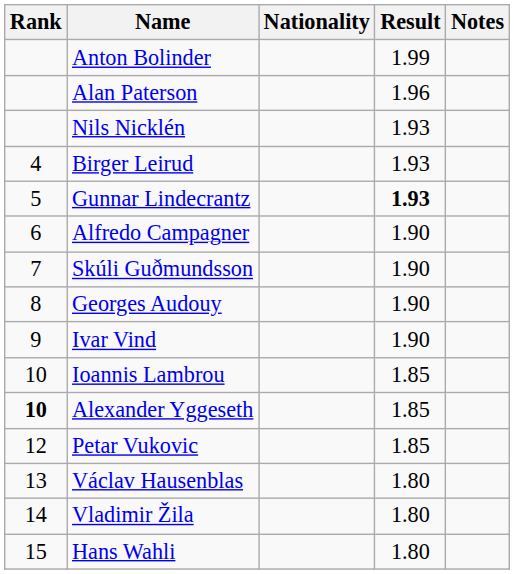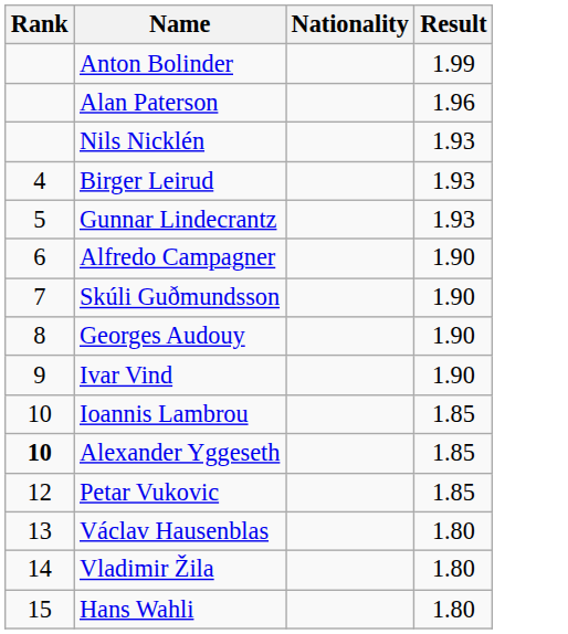- column: Notes
Gunnar Lindecrantz | Result: bold -> normal
